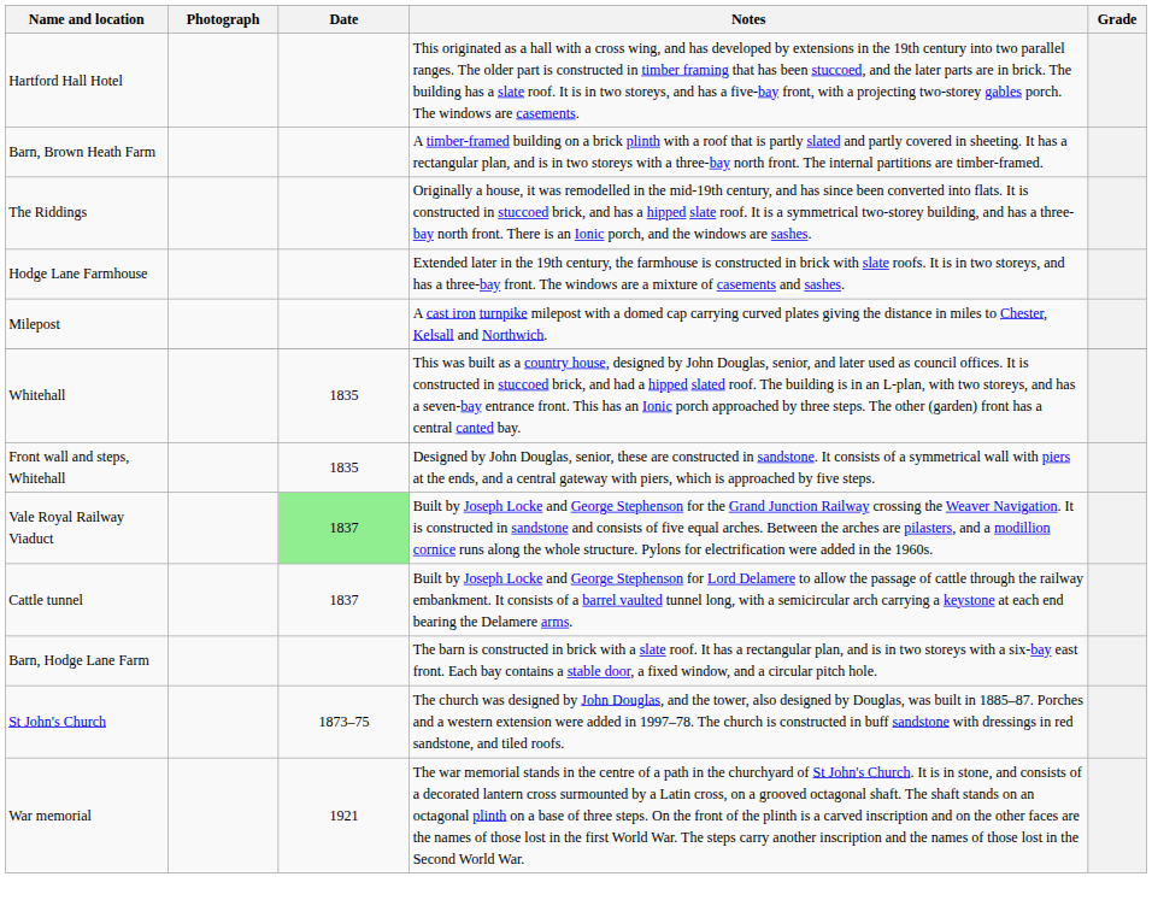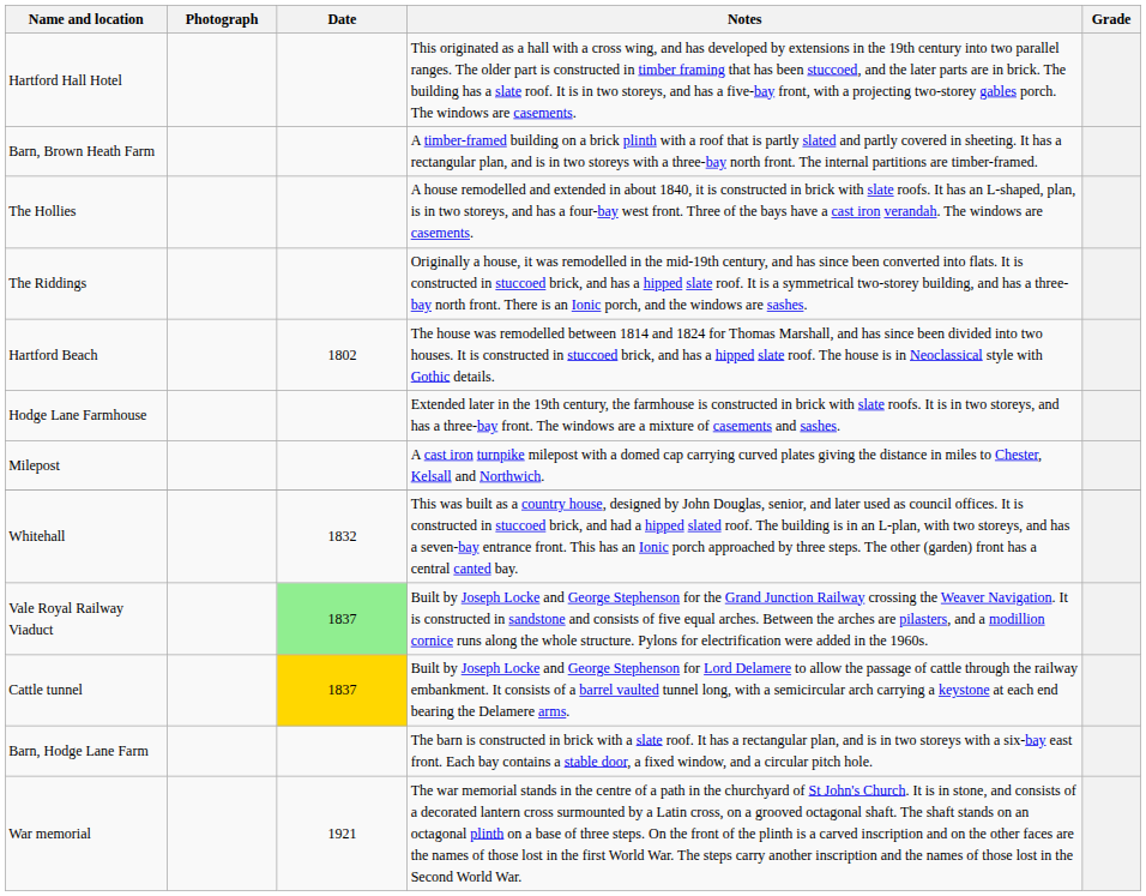+ row: The Hollies | A house remodelled and extended in about 1840, it is constructed in brick with slate roofs. It has an L-shaped, plan, is in two storeys, and has a four-bay west front. Three of the bays have a cast iron verandah. The windows are casements.
+ row: Hartford Beach | 1802 | The house was remodelled between 1814 and 1824 for Thomas Marshall, and has since been divided into two houses. It is constructed in stuccoed brick, and has a hipped slate roof. The house is in Neoclassical style with Gothic details.
Whitehall | Date: 1835 -> 1832
- row: Front wall and steps, Whitehall | 1835 | Designed by John Douglas, senior, these are constructed in sandstone. It consists of a symmetrical wall with piers at the ends, and a central gateway with piers, which is approached by five steps.
Cattle tunnel | Date: no background -> gold background
- row: St John's Church | 1873–75 | The church was designed by John Douglas, and the tower, also designed by Douglas, was built in 1885–87. Porches and a western extension were added in 1997–78. The church is constructed in buff sandstone with dressings in red sandstone, and tiled roofs.
